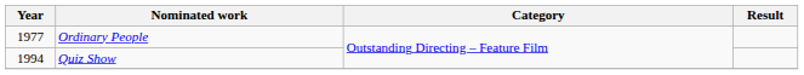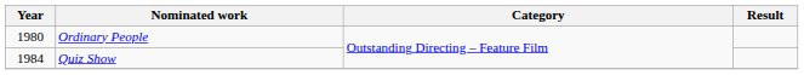Ordinary People | Year: 1977 -> 1980
Quiz Show | Year: 1994 -> 1984
